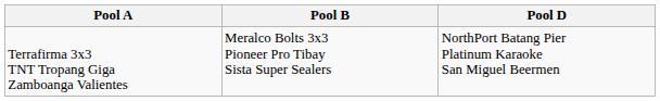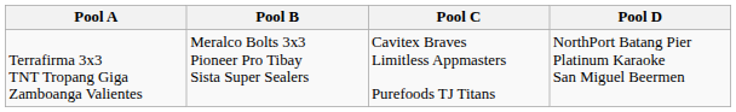+ column: Pool C | Cavitex Braves Limitless Appmasters Purefoods TJ Titans
